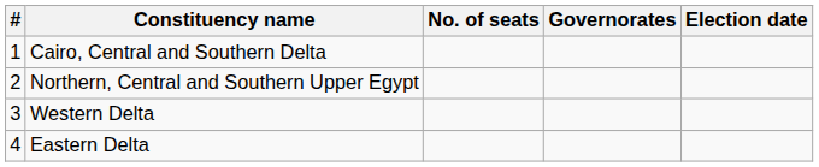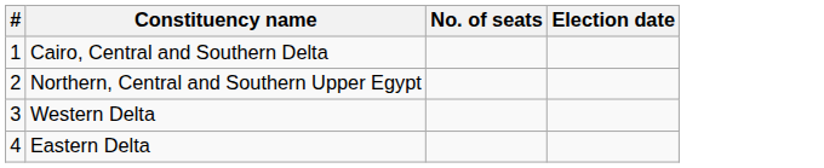- column: Governorates
